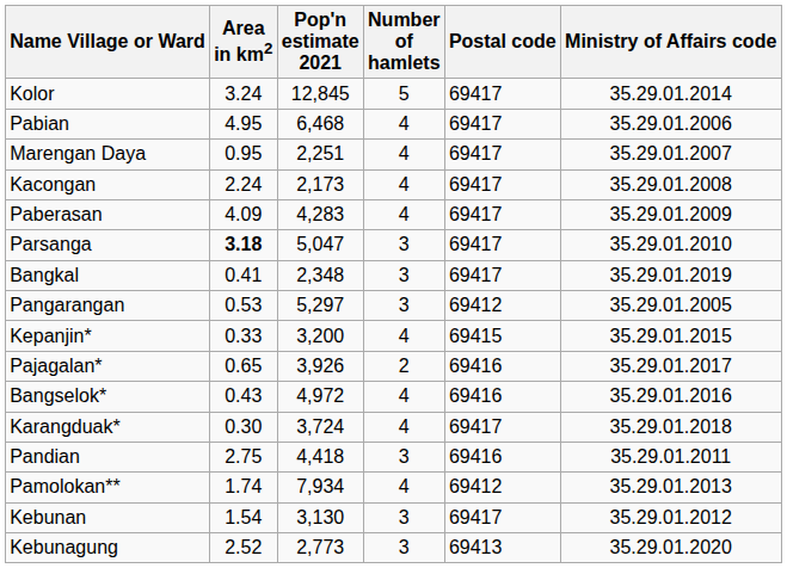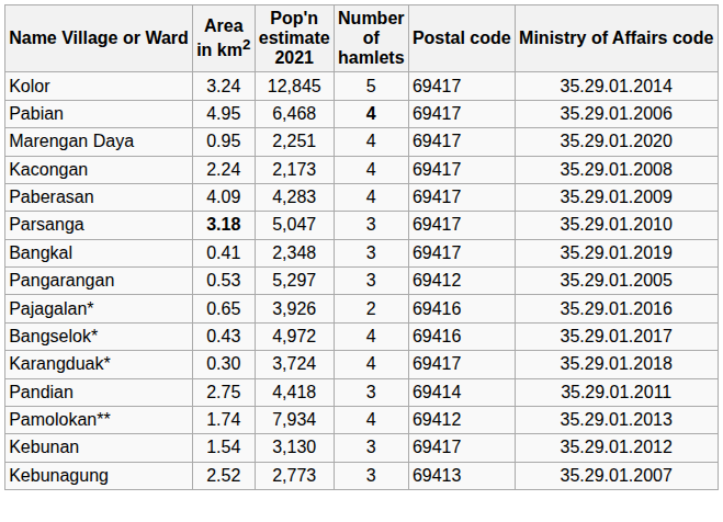Pabian | Number of hamlets: normal -> bold
Marengan Daya | Ministry of Affairs code: 35.29.01.2007 -> 35.29.01.2020
- row: Kepanjin* | 0.33 | 3,200 | 4 | 69415 | 35.29.01.2015
Pajagalan* | Ministry of Affairs code: 35.29.01.2017 -> 35.29.01.2016
Bangselok* | Ministry of Affairs code: 35.29.01.2016 -> 35.29.01.2017
Pandian | Postal code: 69416 -> 69414
Kebunagung | Ministry of Affairs code: 35.29.01.2020 -> 35.29.01.2007
